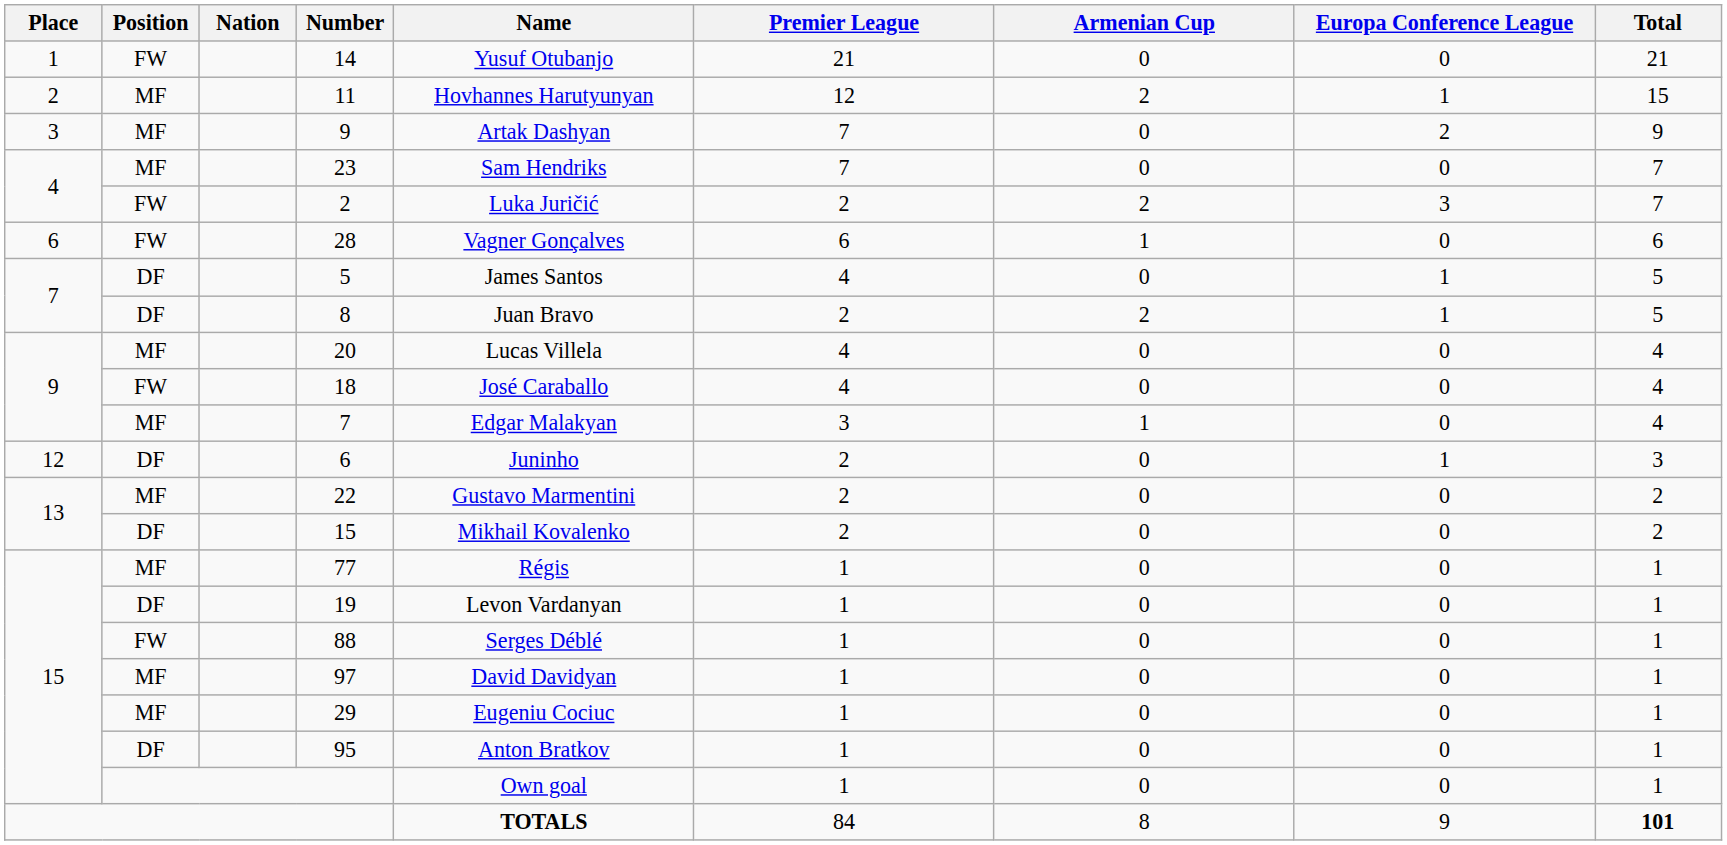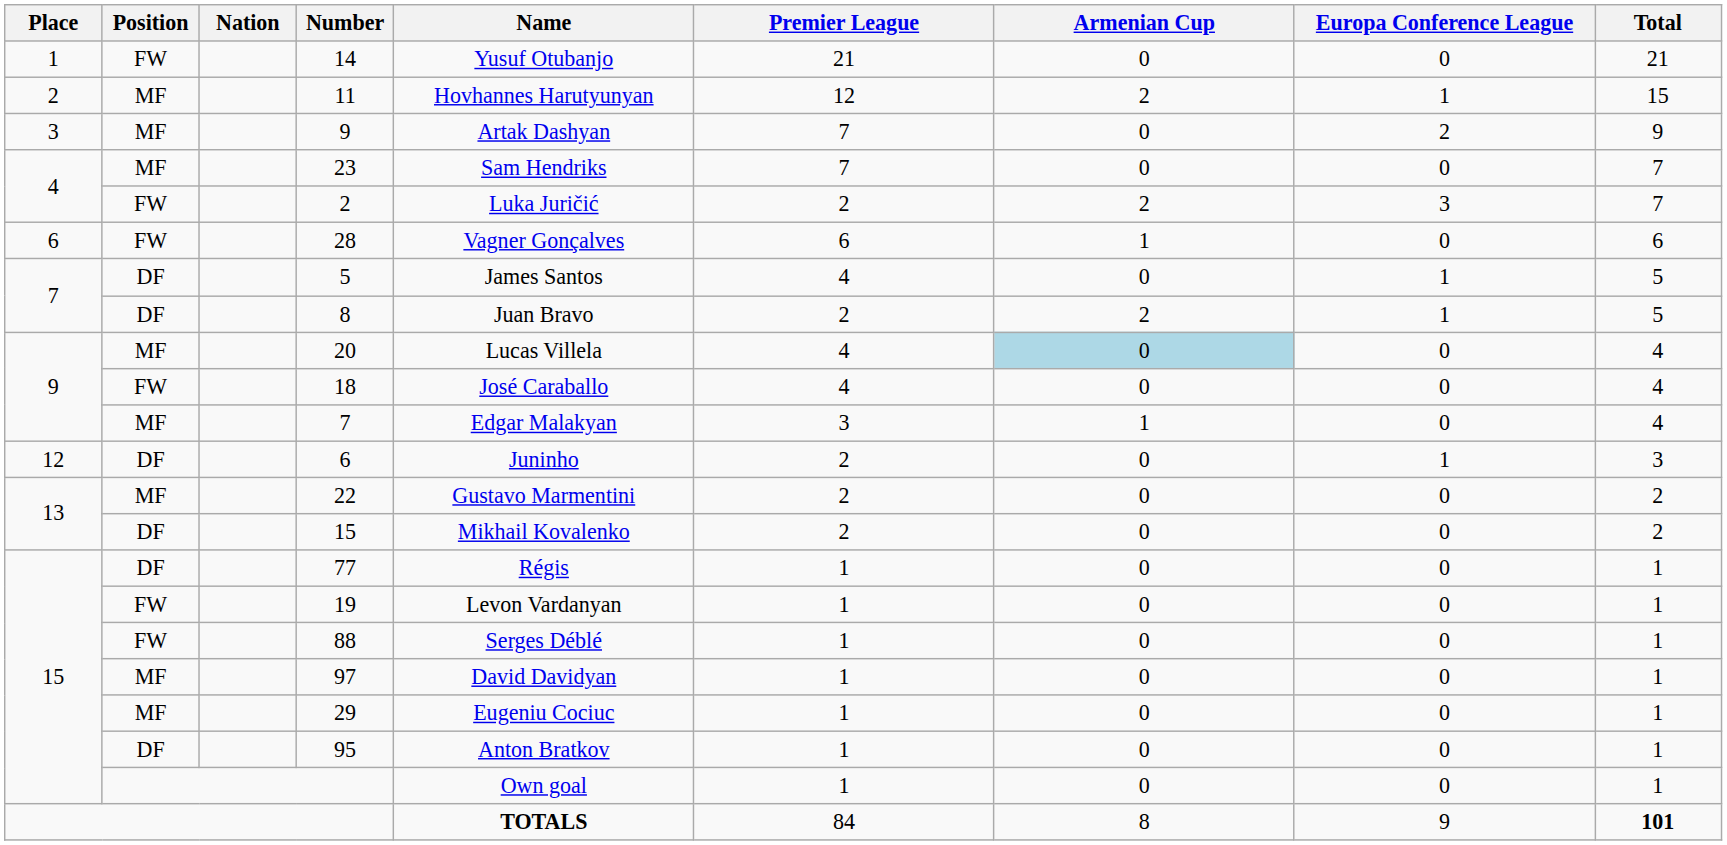20 | Armenian Cup: no background -> lightblue background
77 | Position: MF -> DF
19 | Position: DF -> FW
